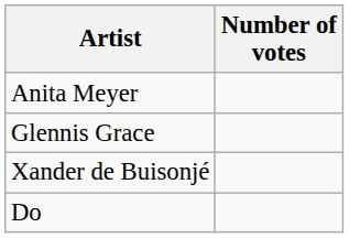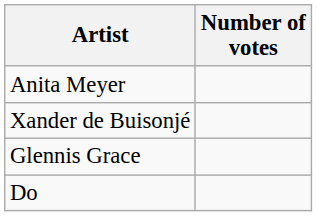rows swapped: Xander de Buisonjé <-> Glennis Grace
